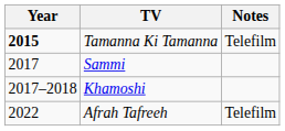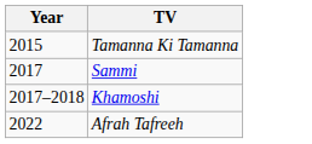- column: Notes | Telefilm | Telefilm
Tamanna Ki Tamanna | Year: bold -> normal
